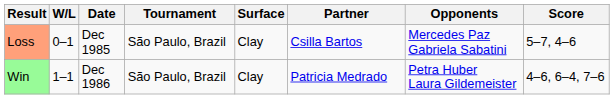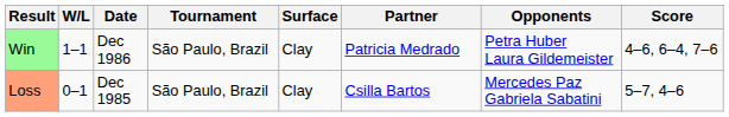rows swapped: Loss <-> Win
